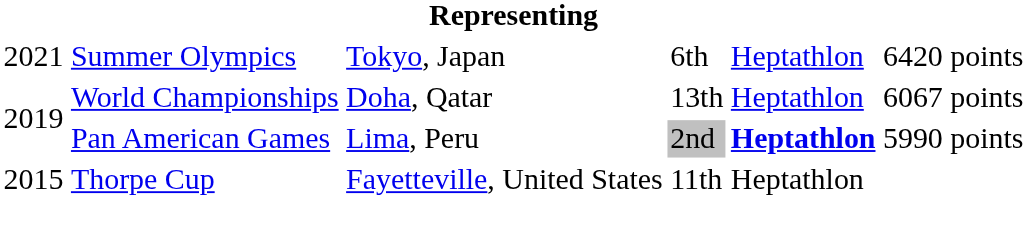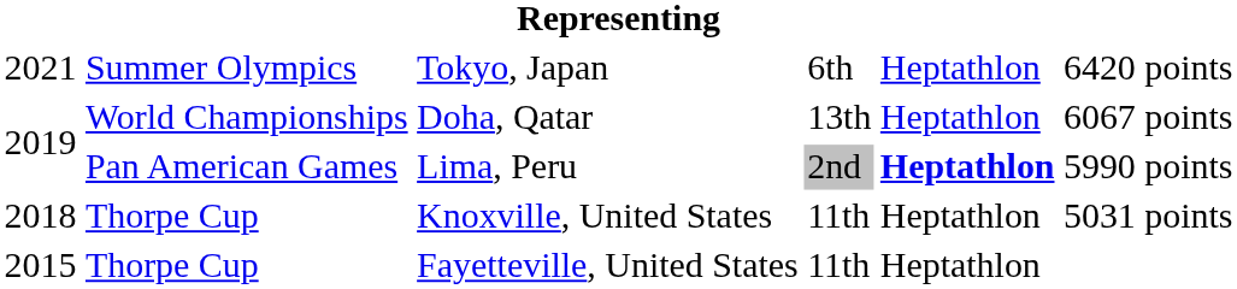+ row: 2018 | Thorpe Cup | Knoxville, United States | 11th | Heptathlon | 5031 points
